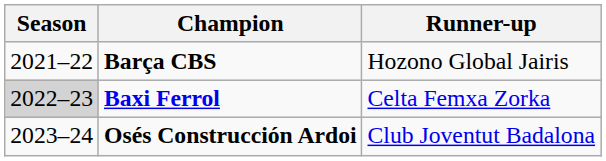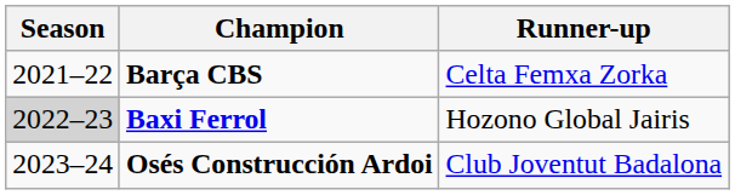Barça CBS | Runner-up: Hozono Global Jairis -> Celta Femxa Zorka
Baxi Ferrol | Runner-up: Celta Femxa Zorka -> Hozono Global Jairis
